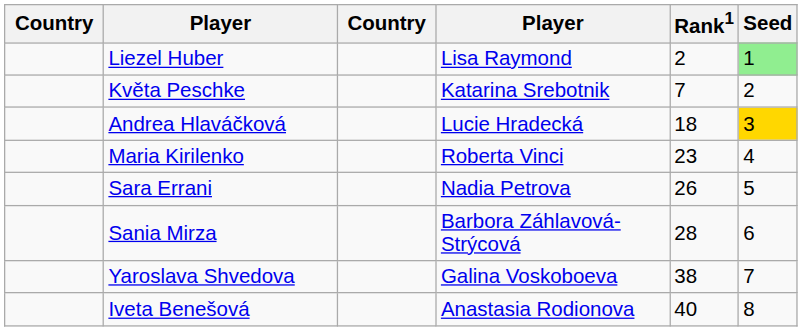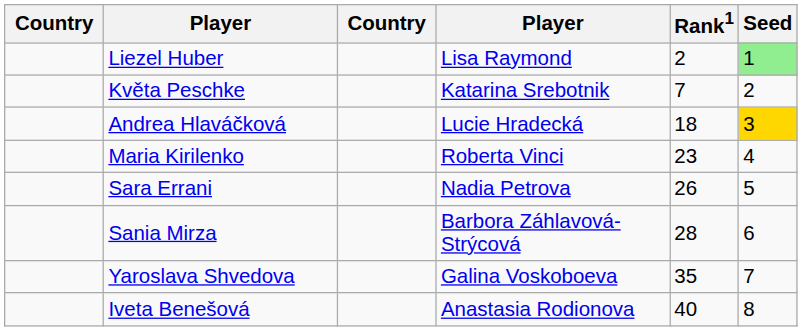Yaroslava Shvedova | Rank1: 38 -> 35
